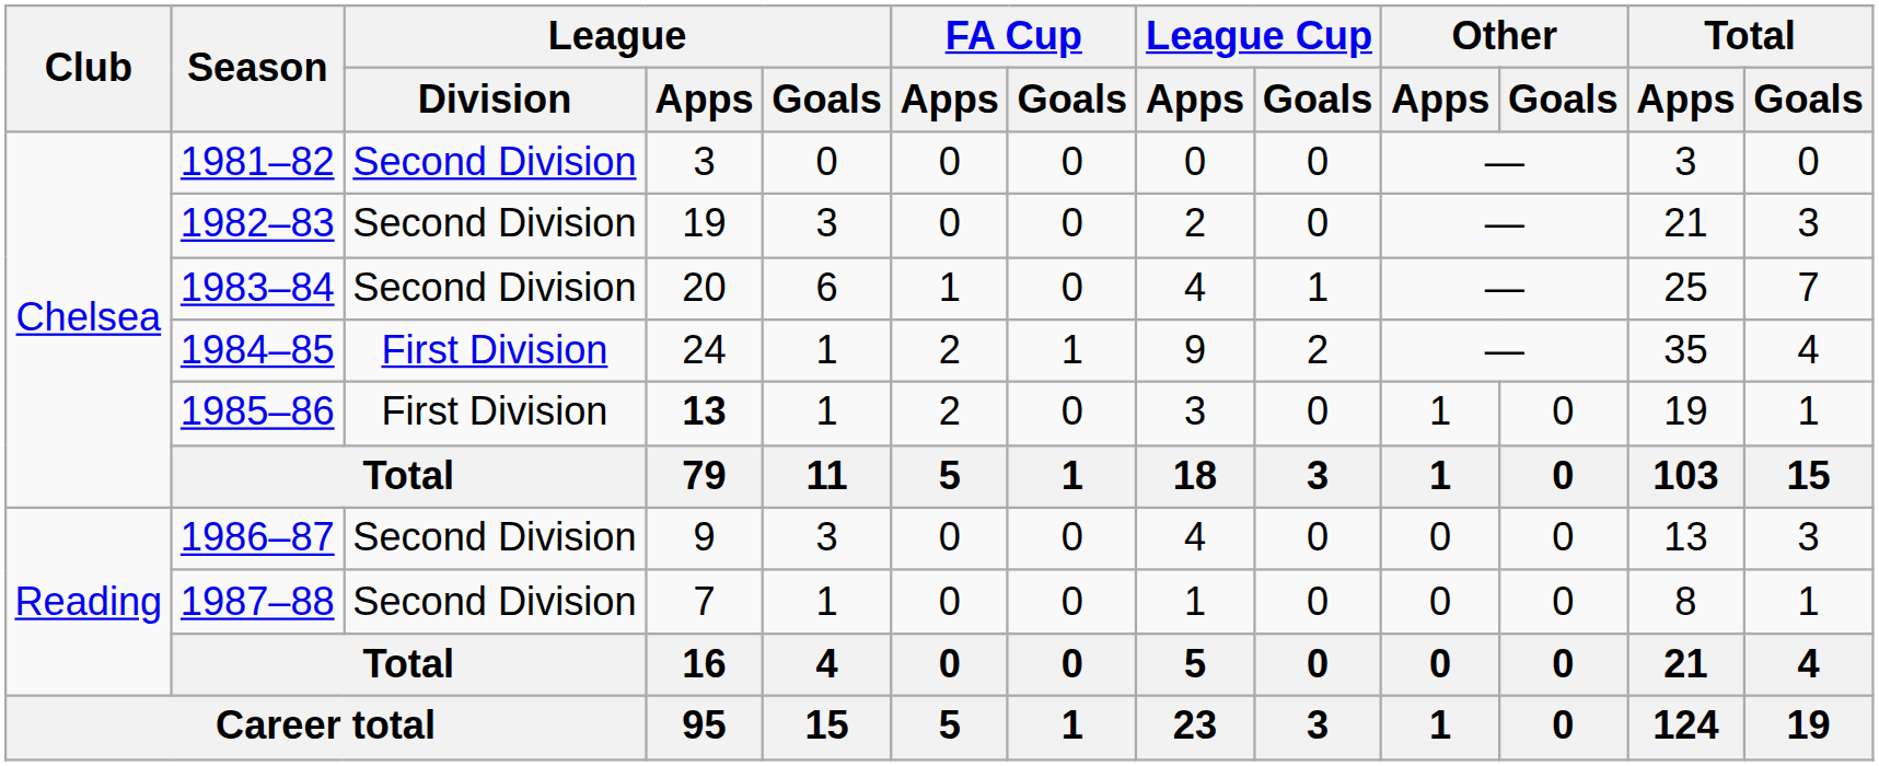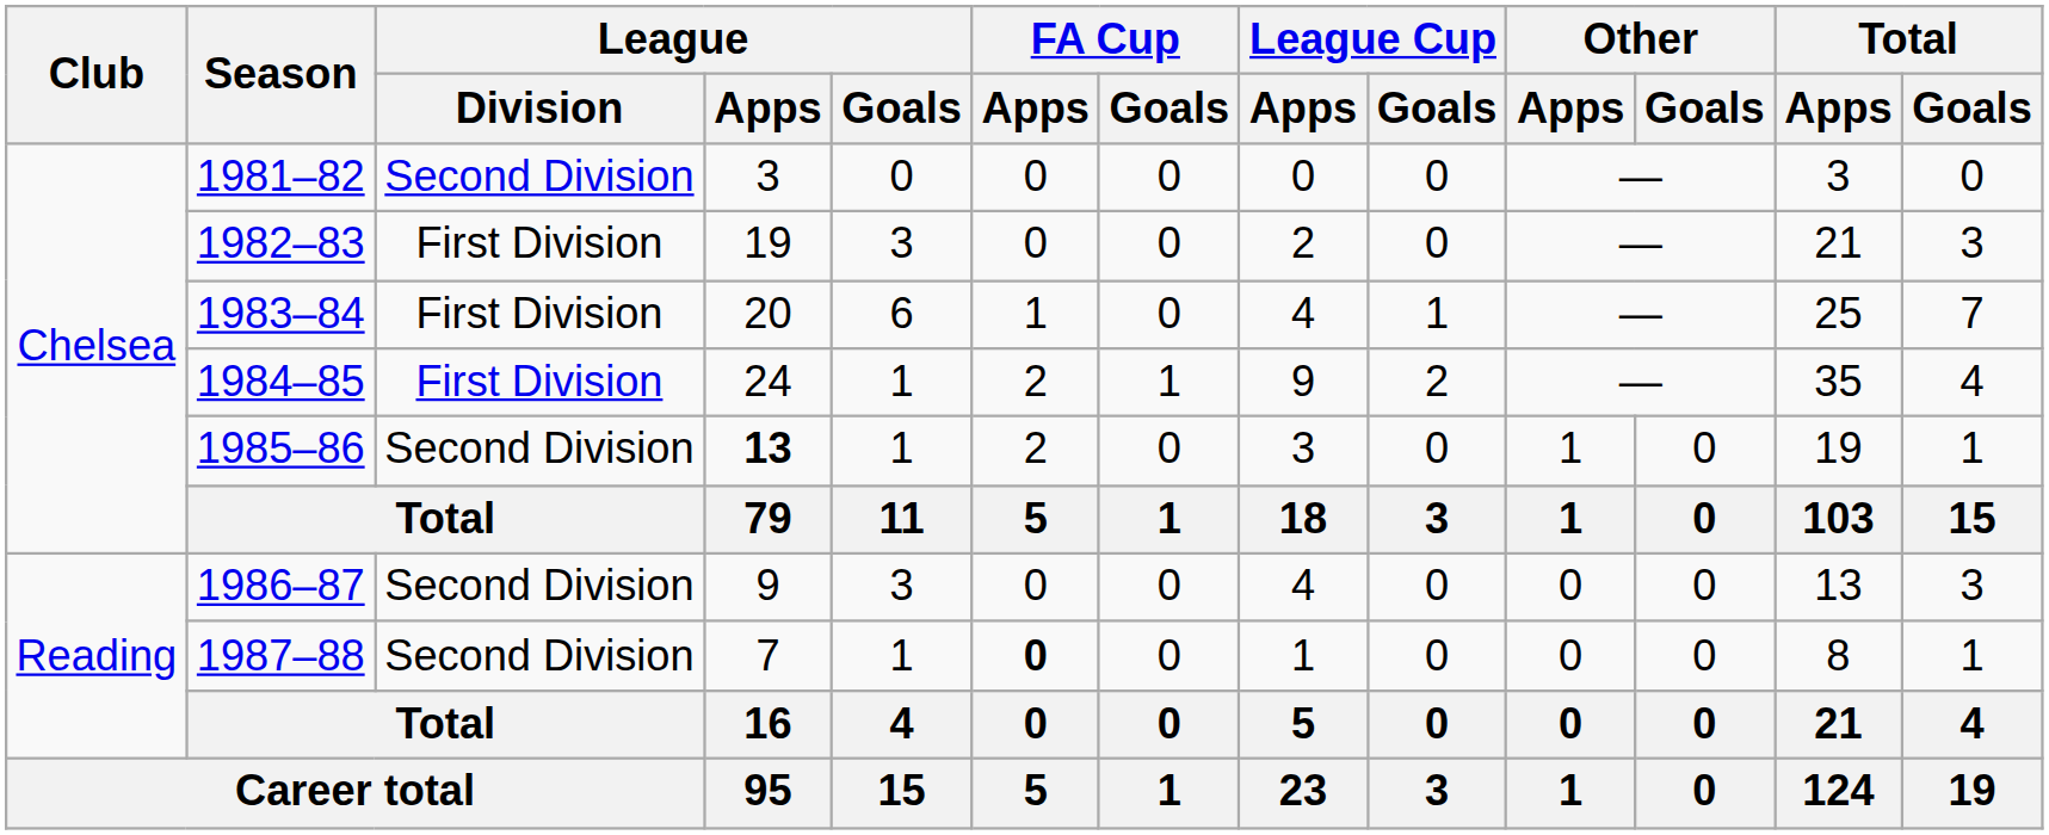1982–83 | League / Division: Second Division -> First Division
1983–84 | League / Division: Second Division -> First Division
1985–86 | League / Division: First Division -> Second Division
1987–88 | FA Cup / Apps: normal -> bold
